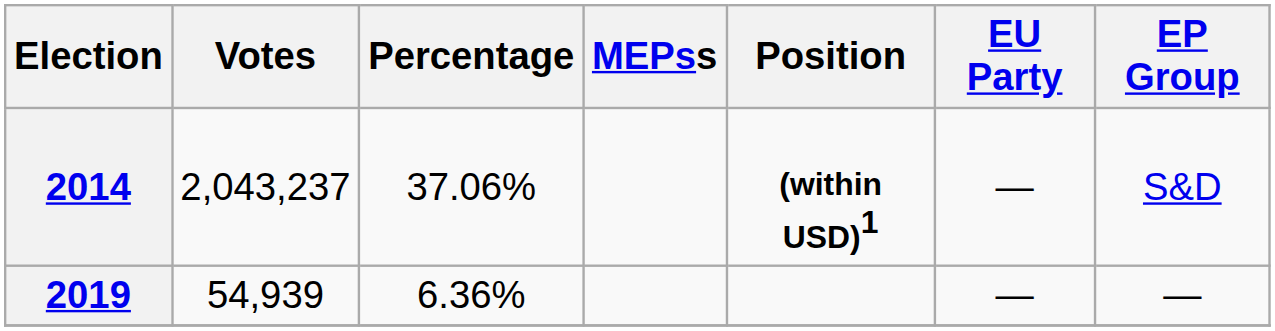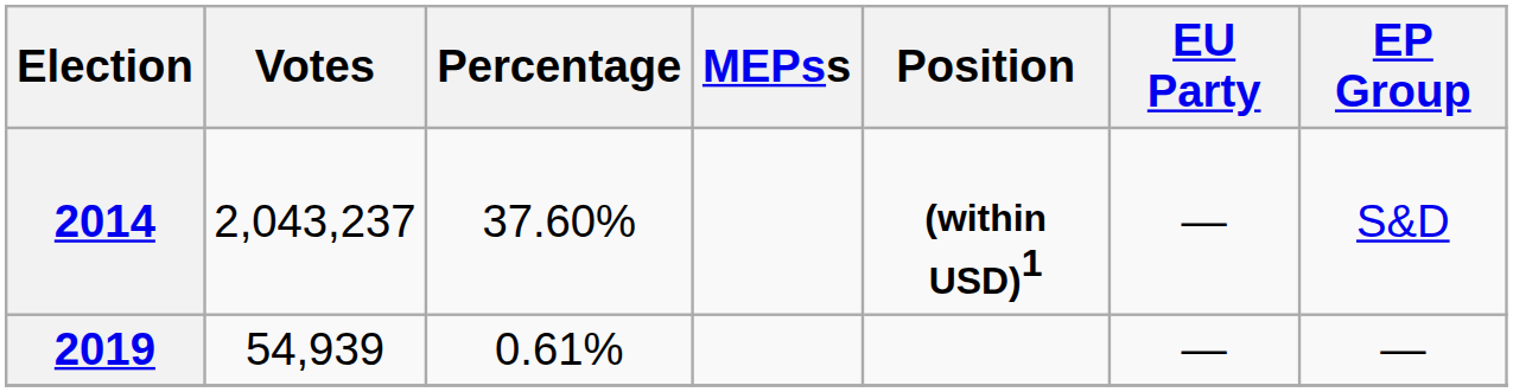2014 | Percentage: 37.06% -> 37.60%
2019 | Percentage: 6.36% -> 0.61%
